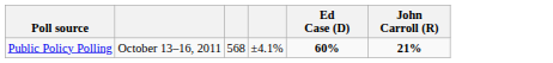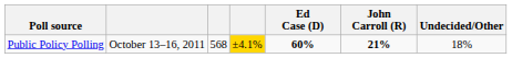+ column: Undecided/Other | 18%
Public Policy Polling | column 4: no background -> gold background
